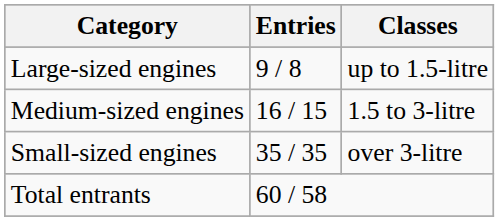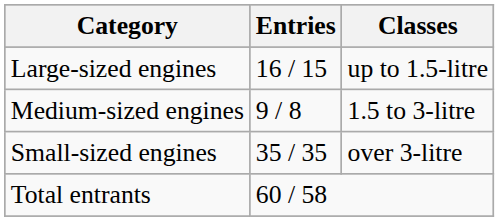Large-sized engines | Entries: 9 / 8 -> 16 / 15
Medium-sized engines | Entries: 16 / 15 -> 9 / 8
